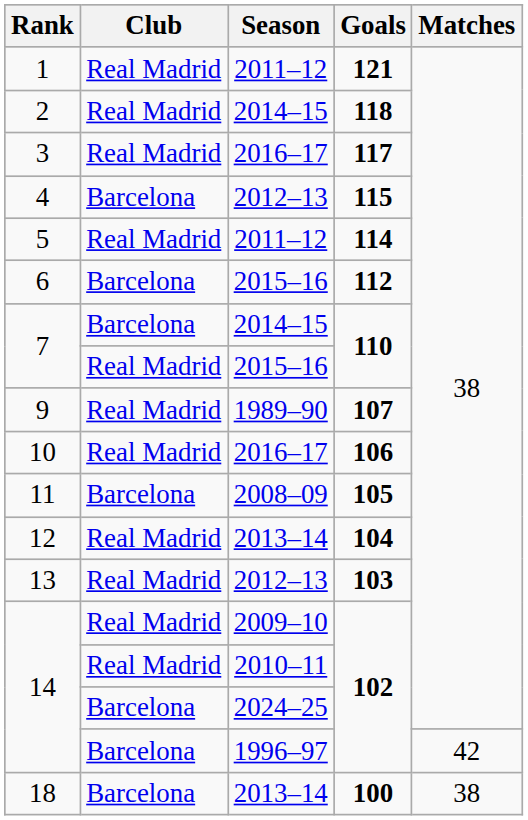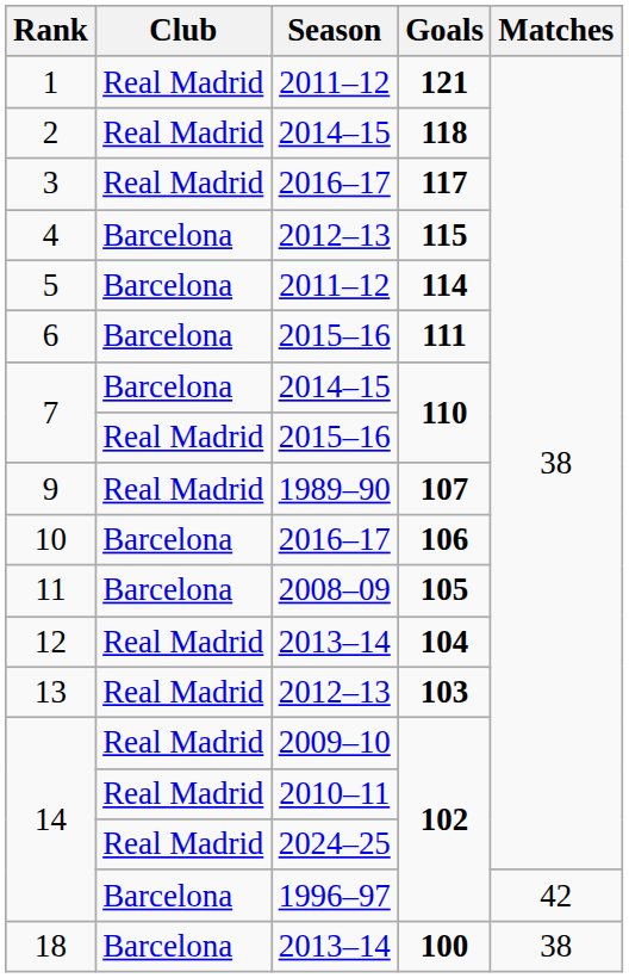5 | Club: Real Madrid -> Barcelona
6 | Goals: 112 -> 111
10 | Club: Real Madrid -> Barcelona
14 / 2024–25 | Club: Barcelona -> Real Madrid
